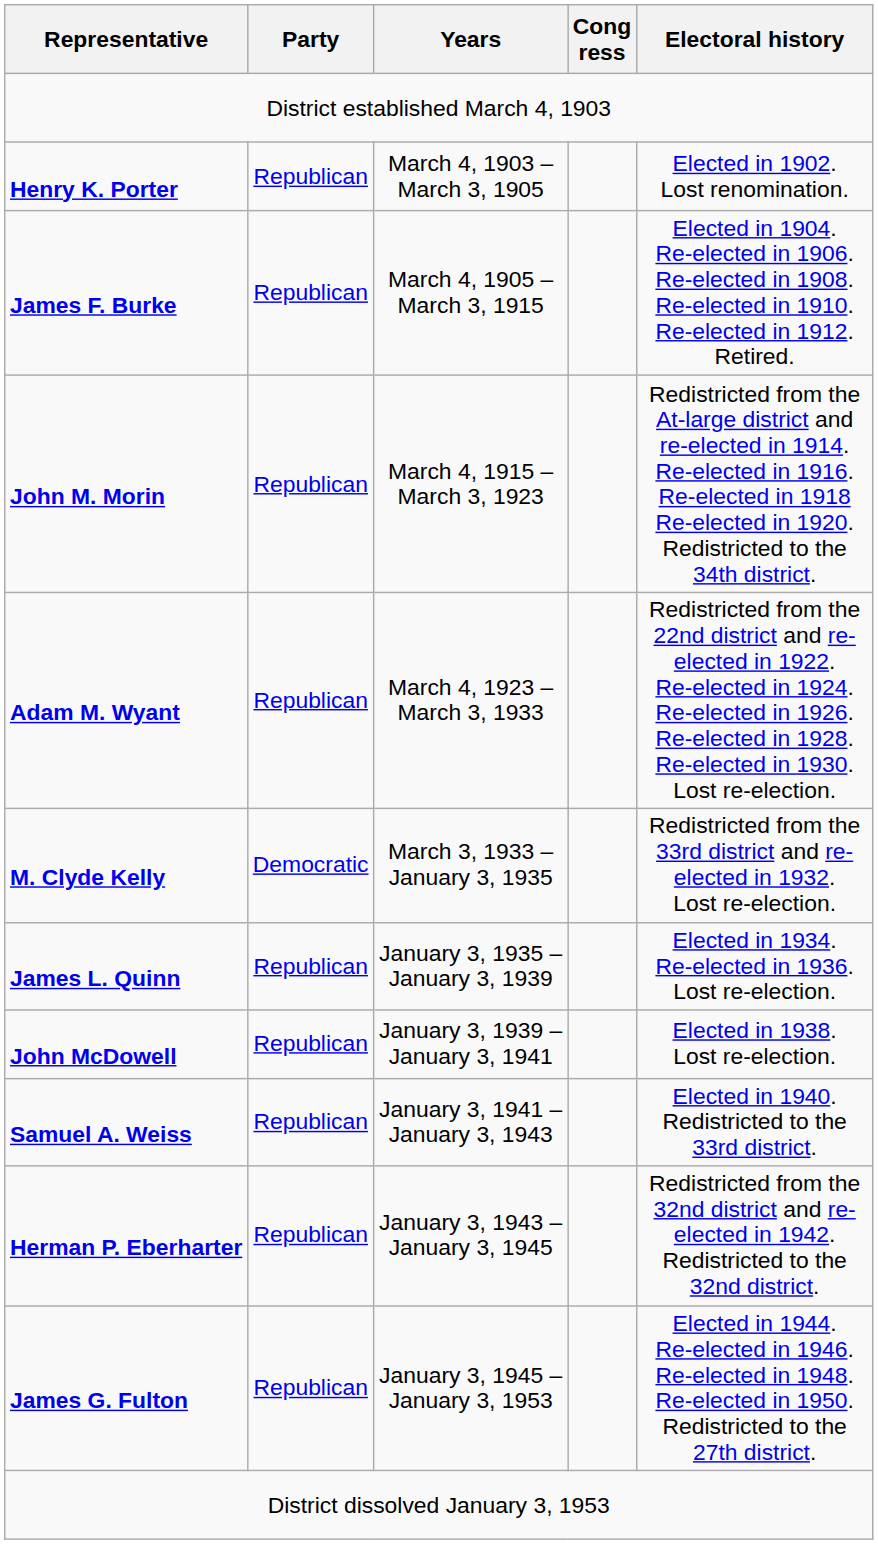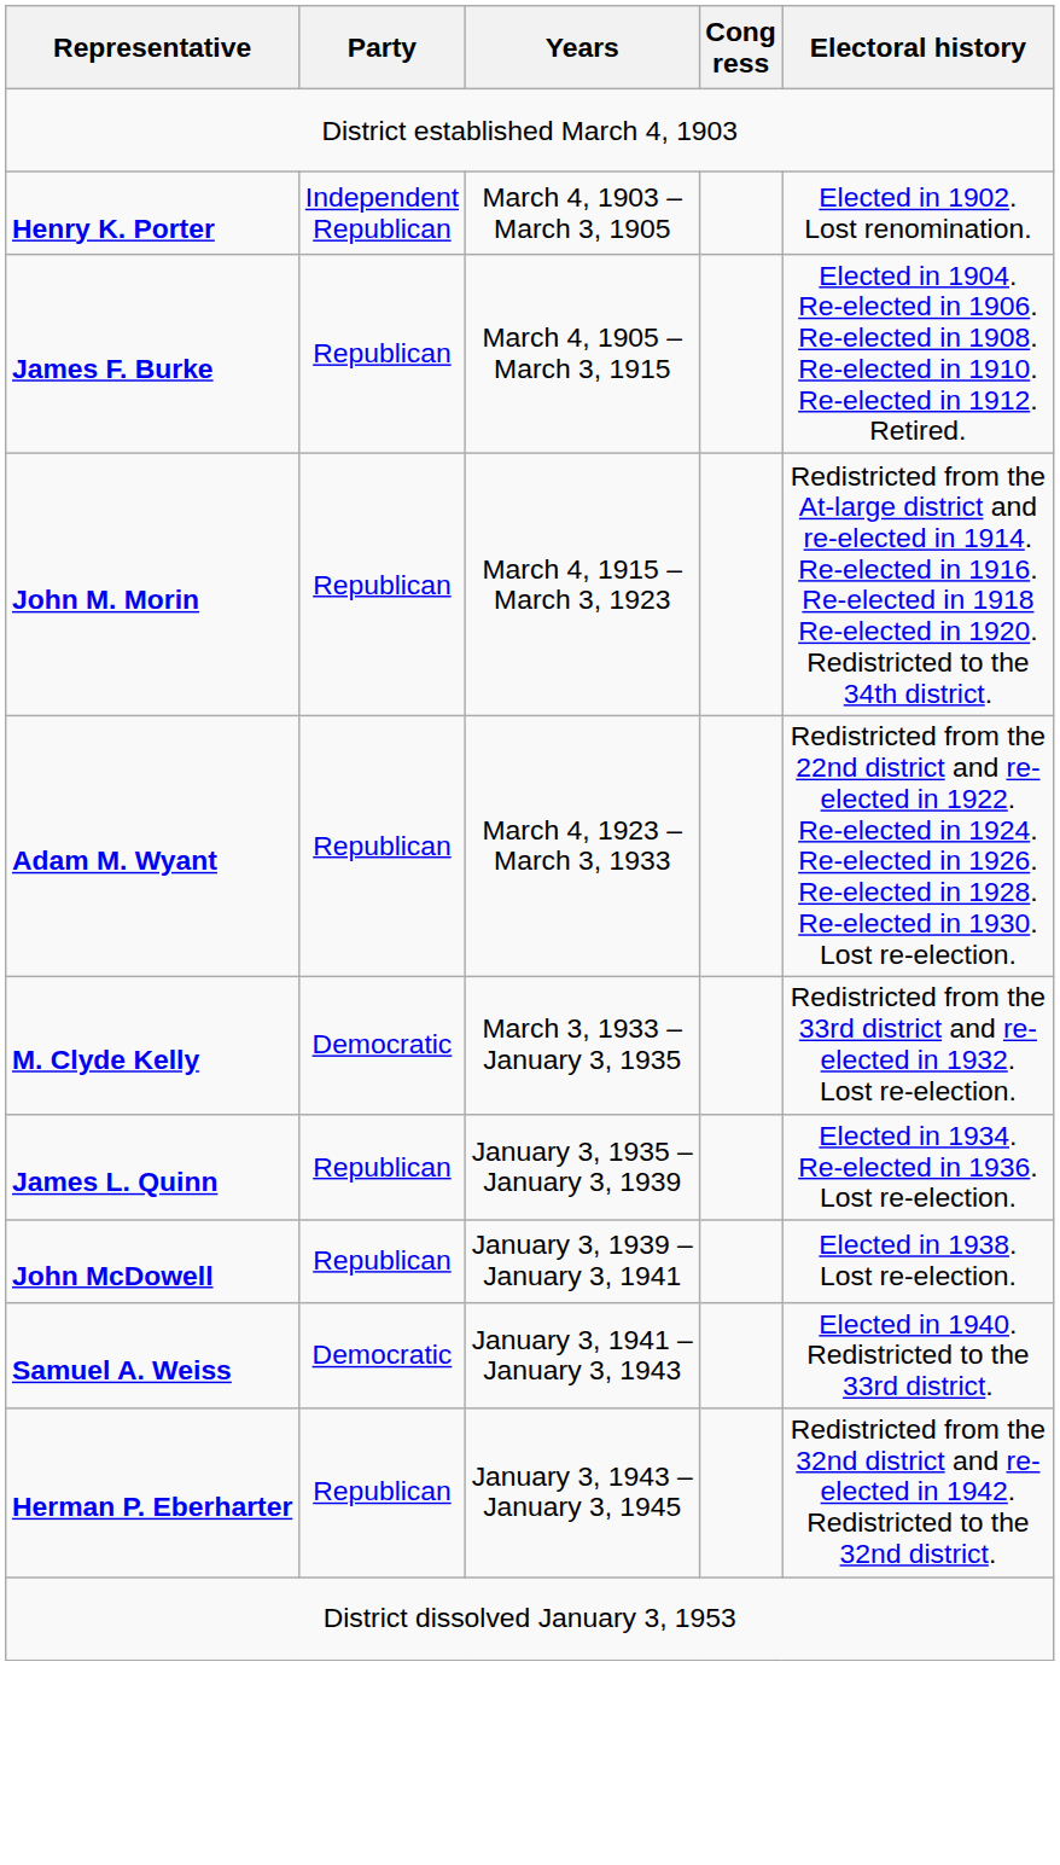Henry K. Porter | Party: Republican -> Independent Republican
Samuel A. Weiss | Party: Republican -> Democratic
- row: James G. Fulton | Republican | January 3, 1945 – January 3, 1953 | Elected in 1944. Re-elected in 1946. Re-elected in 1948. Re-elected in 1950. Redistricted to the 27th district.
